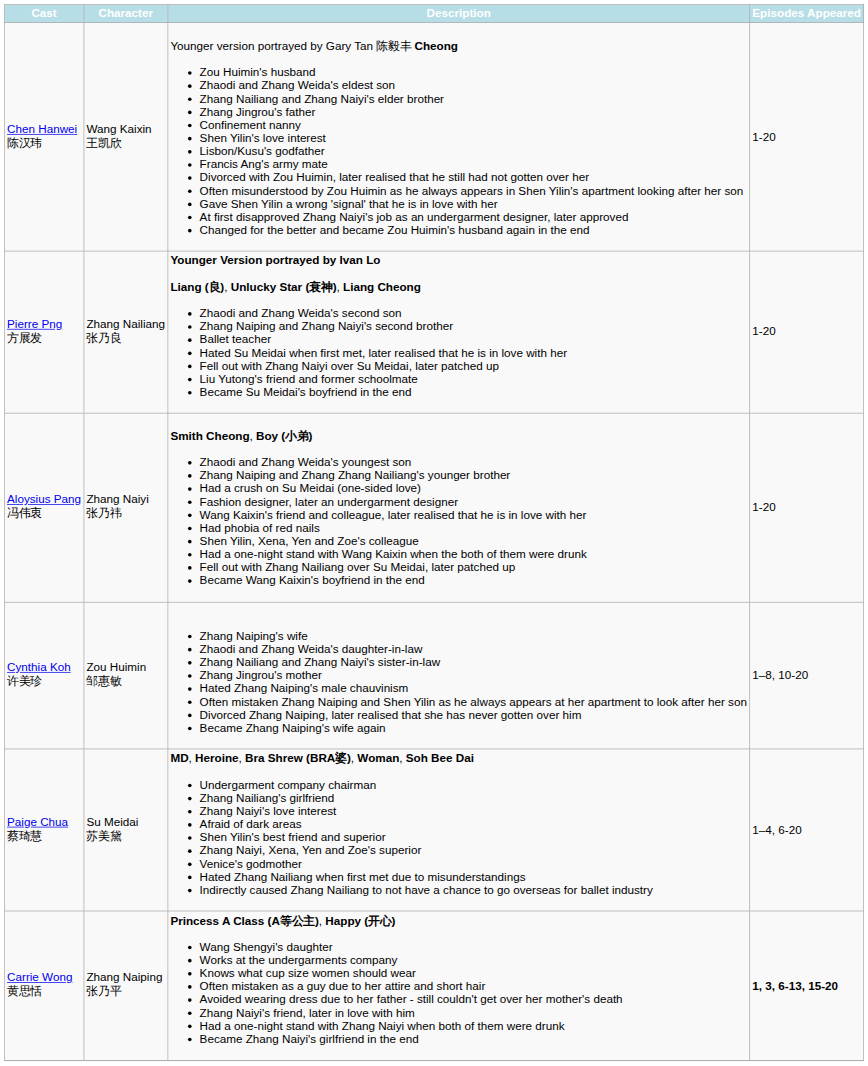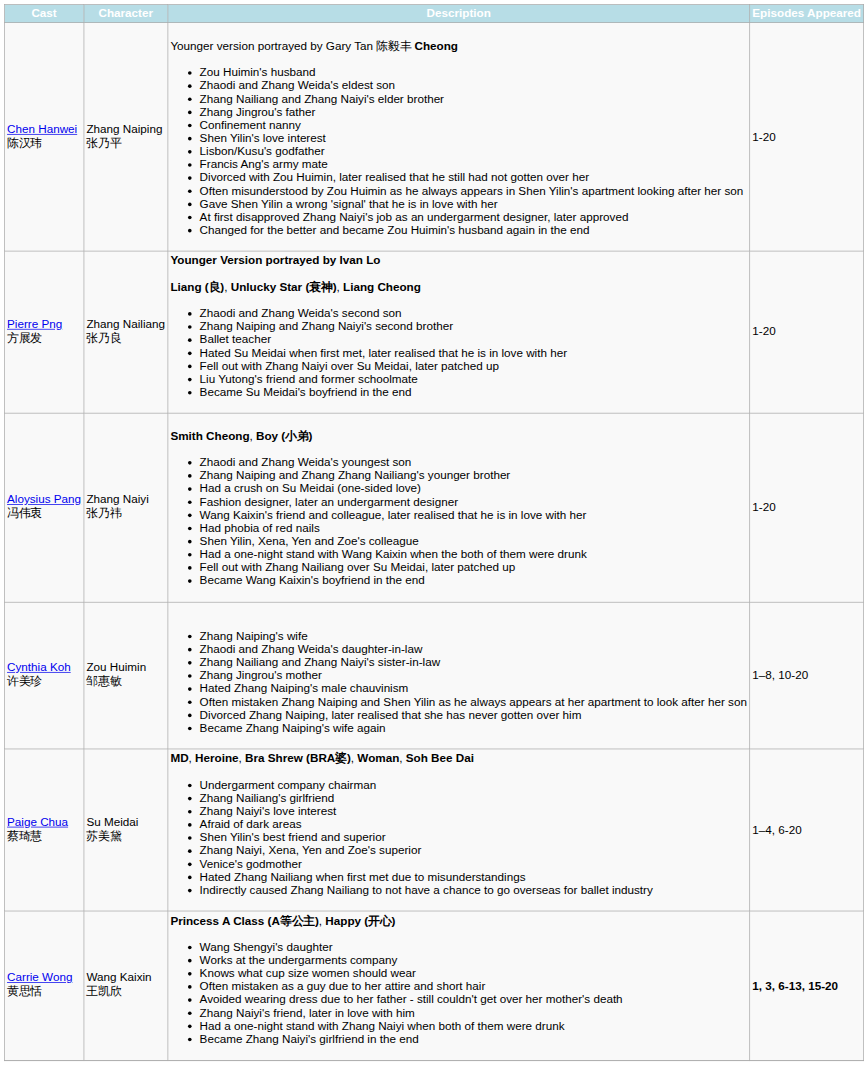Chen Hanwei 陈汉玮 | Character: Wang Kaixin 王凯欣 -> Zhang Naiping 张乃平
Carrie Wong 黄思恬 | Character: Zhang Naiping 张乃平 -> Wang Kaixin 王凯欣
